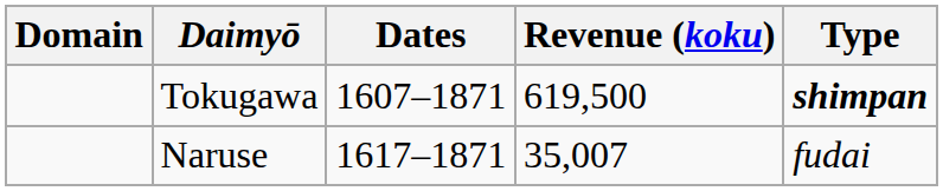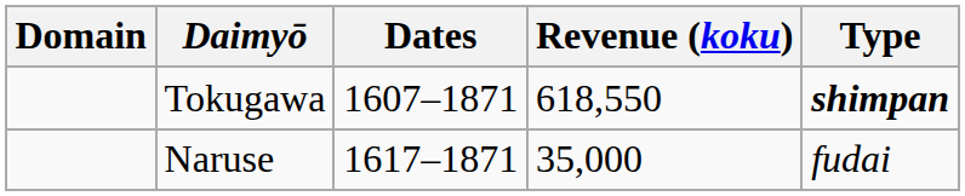Tokugawa | Revenue (koku): 619,500 -> 618,550
Naruse | Revenue (koku): 35,007 -> 35,000
